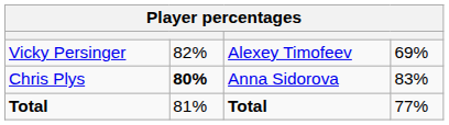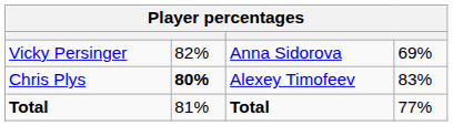Vicky Persinger | column 3: Alexey Timofeev -> Anna Sidorova
Chris Plys | column 3: Anna Sidorova -> Alexey Timofeev
